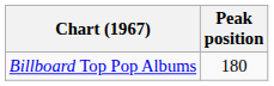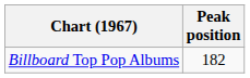Billboard Top Pop Albums | Peak position: 180 -> 182
